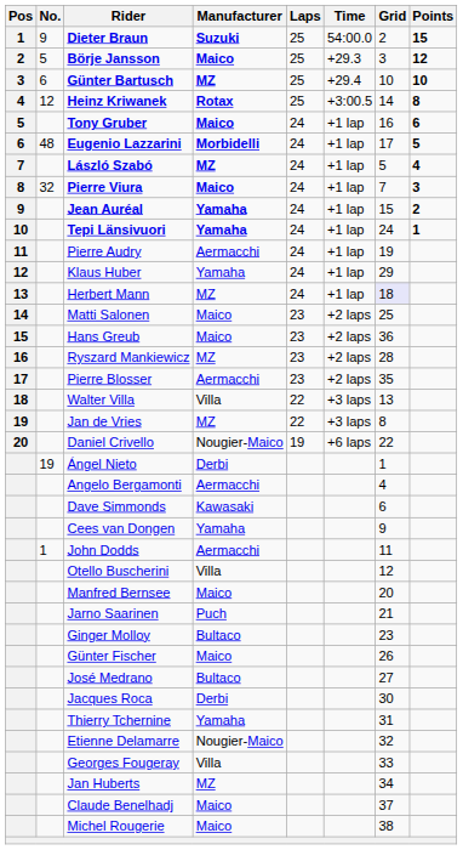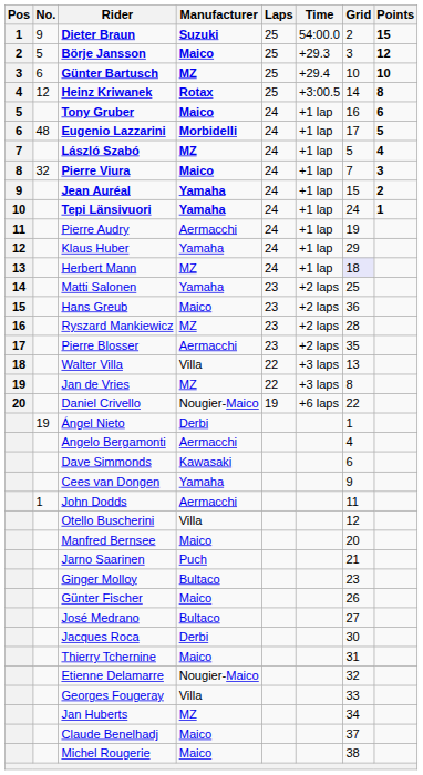Matti Salonen | Manufacturer: Maico -> Yamaha
Thierry Tchernine | Manufacturer: Yamaha -> Maico
